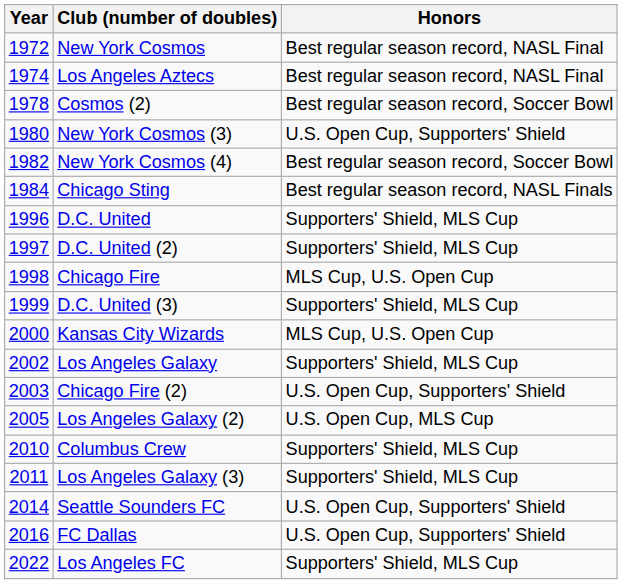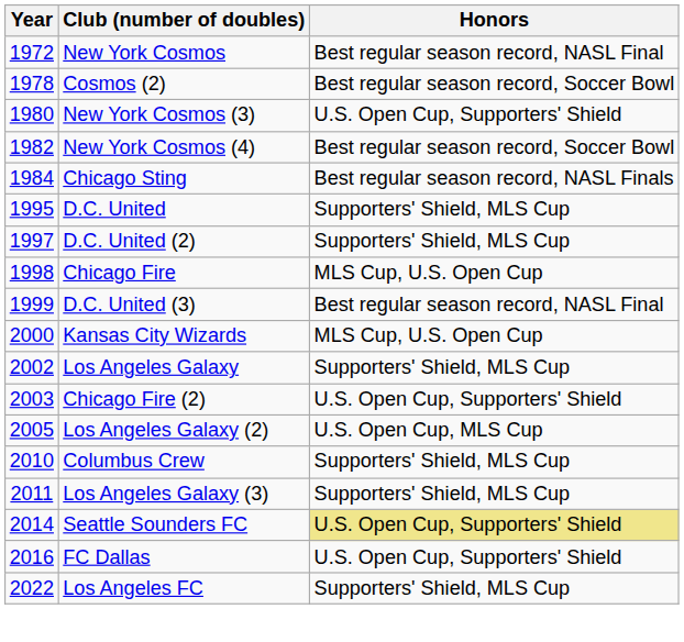- row: 1974 | Los Angeles Aztecs | Best regular season record, NASL Final
D.C. United | Year: 1996 -> 1995
D.C. United (3) | Honors: Supporters' Shield, MLS Cup -> Best regular season record, NASL Final
Seattle Sounders FC | Honors: no background -> khaki background
